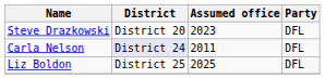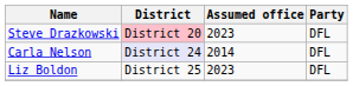Steve Drazkowski | District: no background -> pink background
Carla Nelson | Assumed office: 2011 -> 2014
Liz Boldon | Assumed office: 2025 -> 2023
